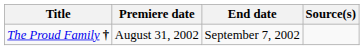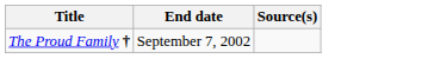- column: Premiere date | August 31, 2002
